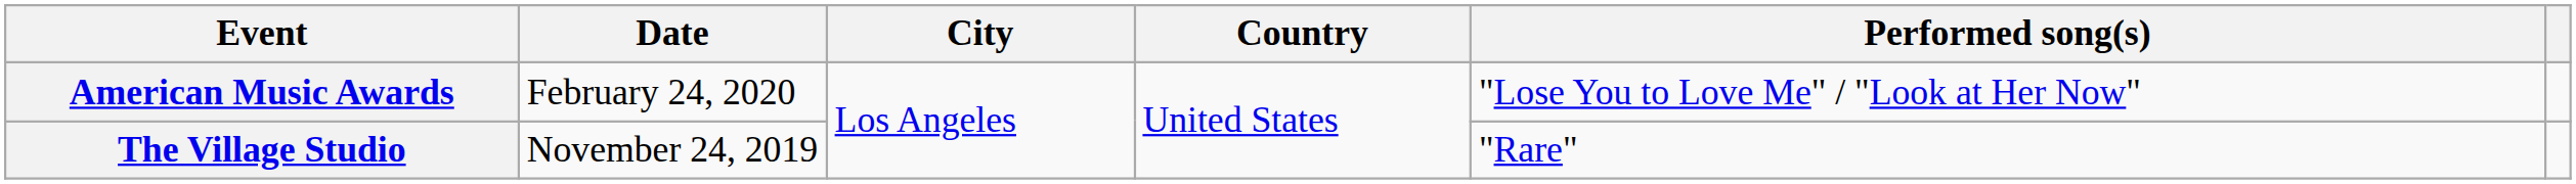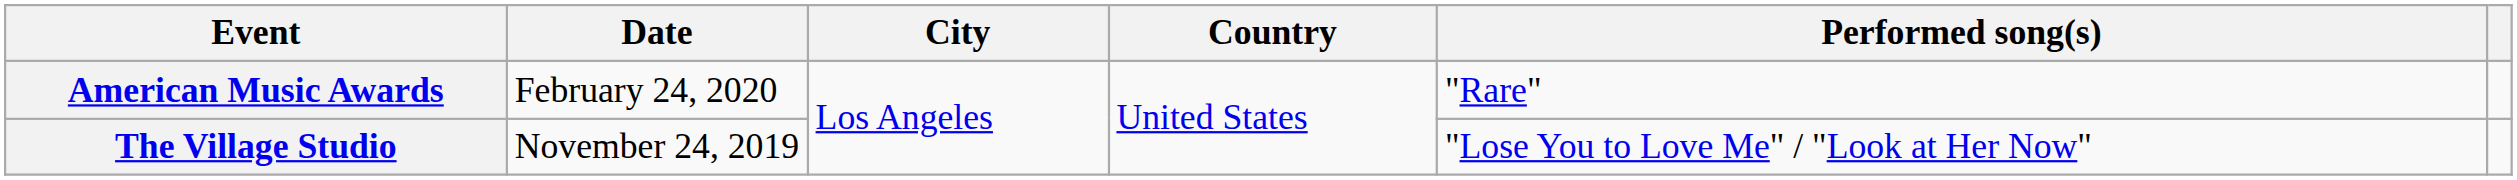American Music Awards | Performed song(s): "Lose You to Love Me" / "Look at Her Now" -> "Rare"
The Village Studio | Performed song(s): "Rare" -> "Lose You to Love Me" / "Look at Her Now"
